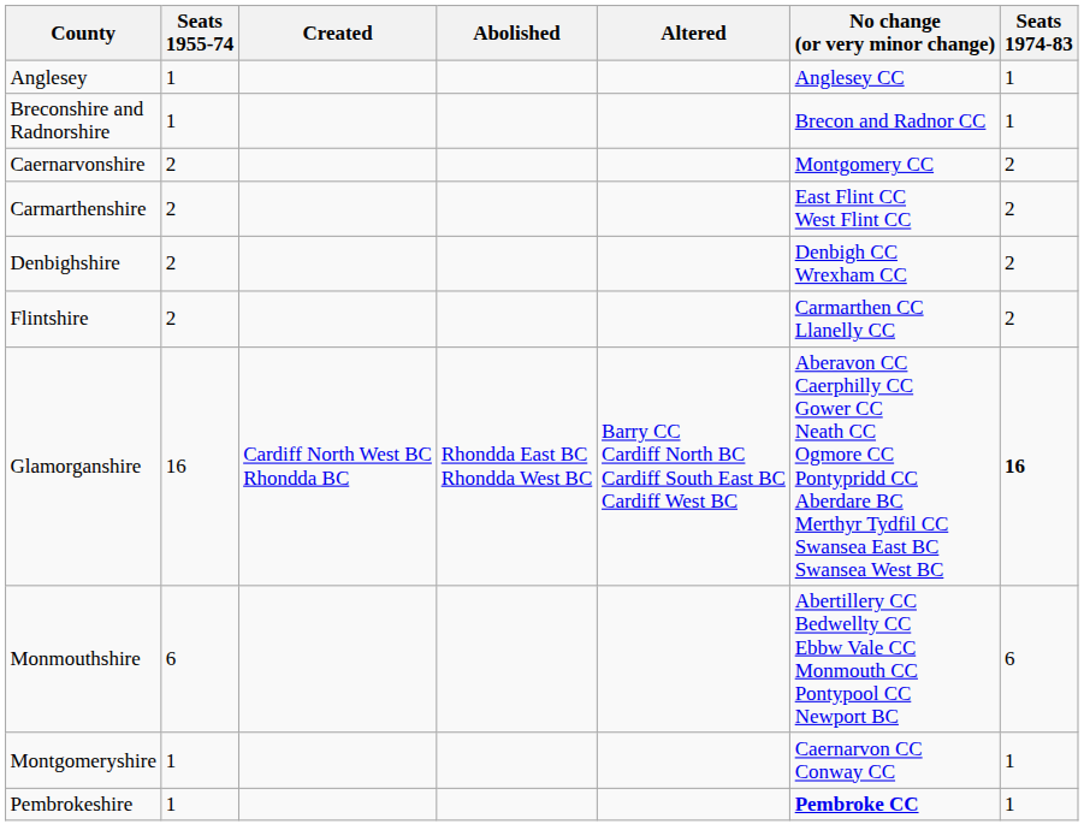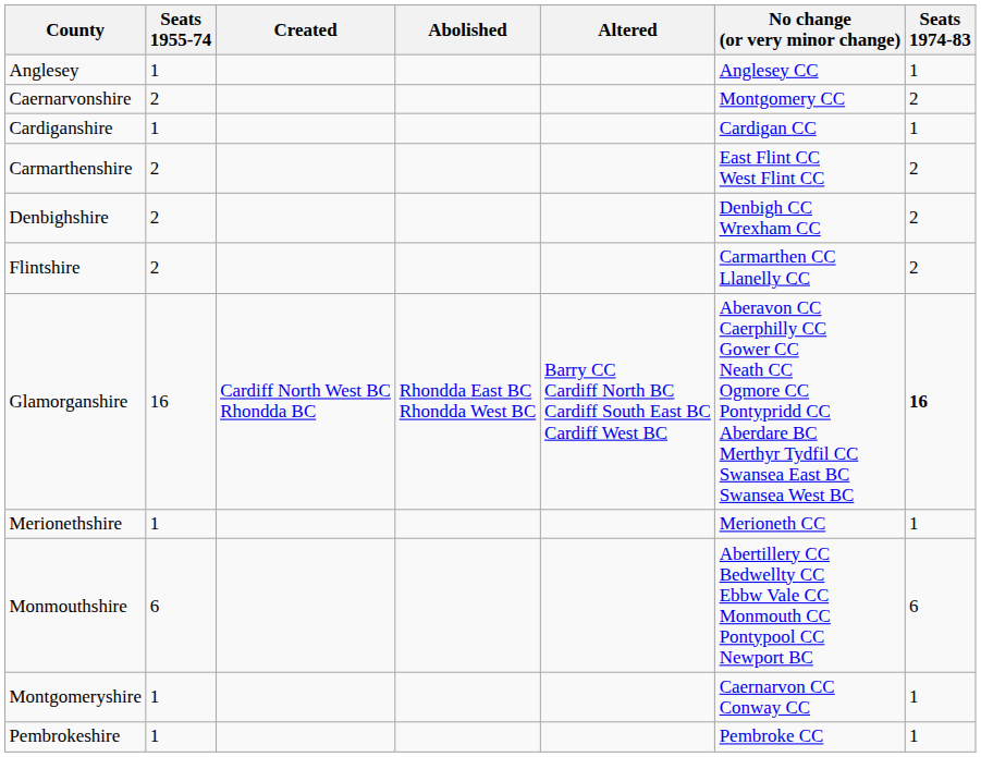- row: Breconshire and Radnorshire | 1 | Brecon and Radnor CC | 1
+ row: Cardiganshire | 1 | Cardigan CC | 1
+ row: Merionethshire | 1 | Merioneth CC | 1
Pembrokeshire | No change (or very minor change): bold -> normal
